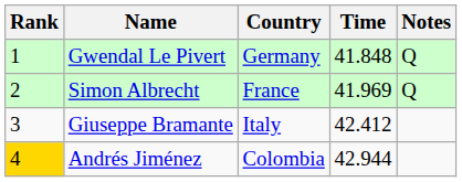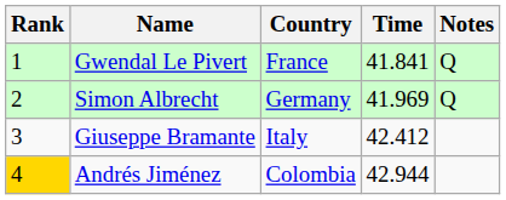Gwendal Le Pivert | Country: Germany -> France
Gwendal Le Pivert | Time: 41.848 -> 41.841
Simon Albrecht | Country: France -> Germany
